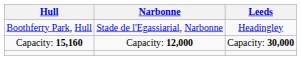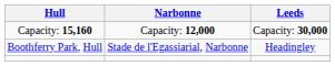rows swapped: Boothferry Park, Hull <-> Capacity: 15,160
